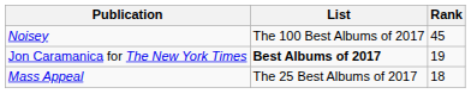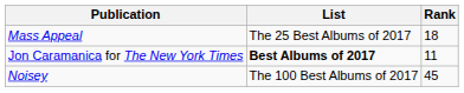rows swapped: Mass Appeal <-> Noisey
Jon Caramanica for The New York Times | Rank: 19 -> 11
